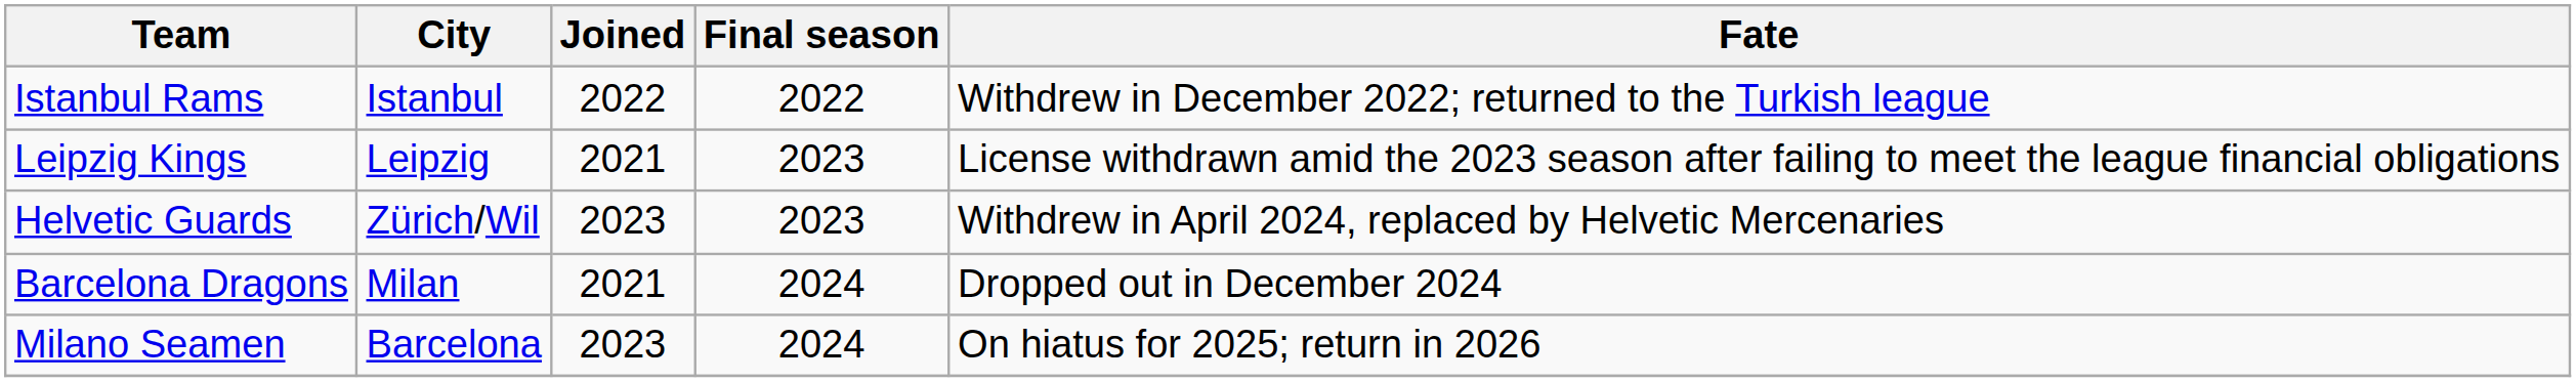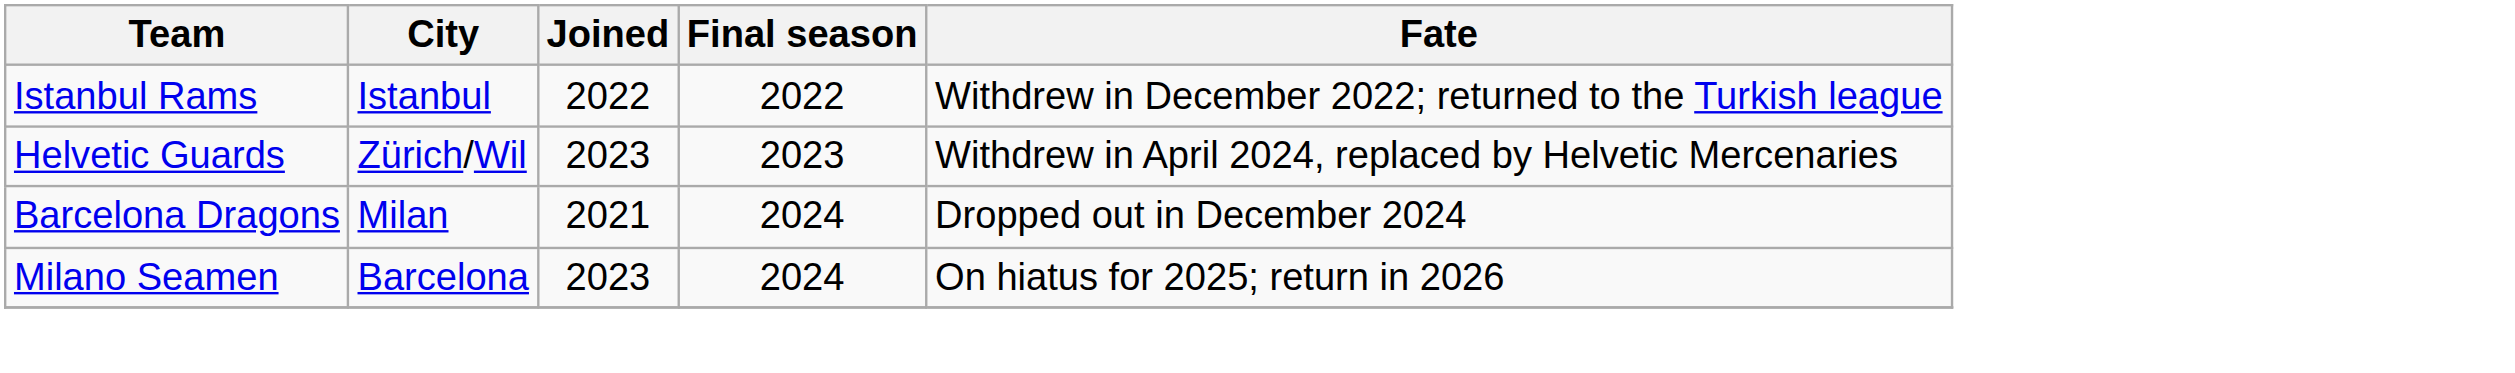- row: Leipzig Kings | Leipzig | 2021 | 2023 | License withdrawn amid the 2023 season after failing to meet the league financial obligations
